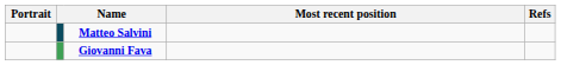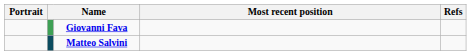rows swapped: Matteo Salvini <-> Giovanni Fava
